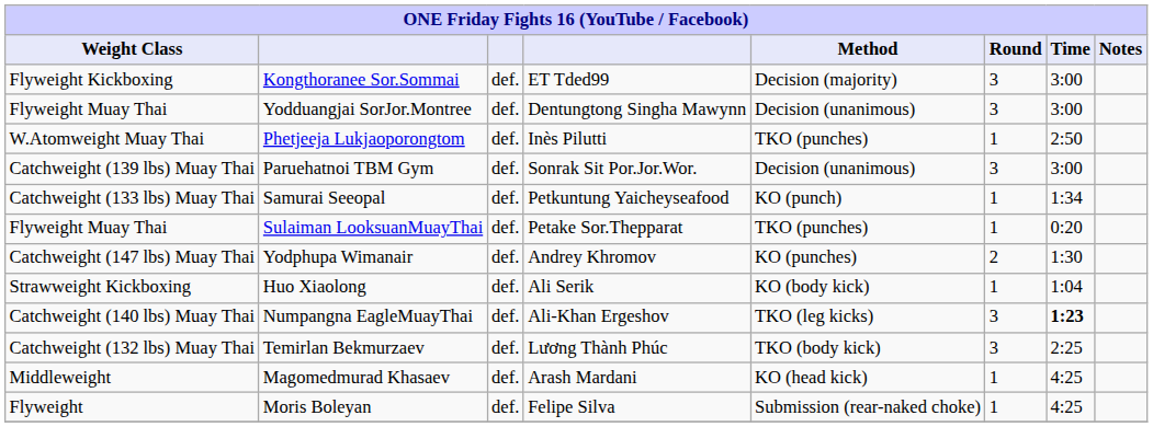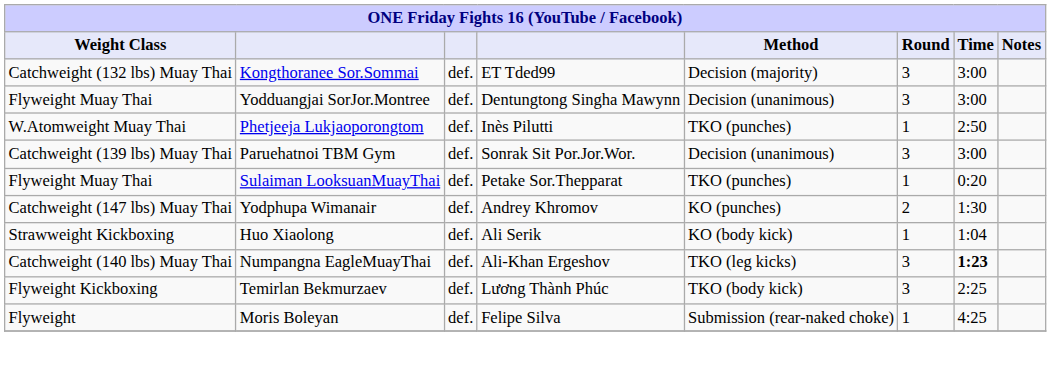Kongthoranee Sor.Sommai | Weight Class: Flyweight Kickboxing -> Catchweight (132 lbs) Muay Thai
- row: Catchweight (133 lbs) Muay Thai | Samurai Seeopal | def. | Petkuntung Yaicheyseafood | KO (punch) | 1 | 1:34
Temirlan Bekmurzaev | Weight Class: Catchweight (132 lbs) Muay Thai -> Flyweight Kickboxing
- row: Middleweight | Magomedmurad Khasaev | def. | Arash Mardani | KO (head kick) | 1 | 4:25
